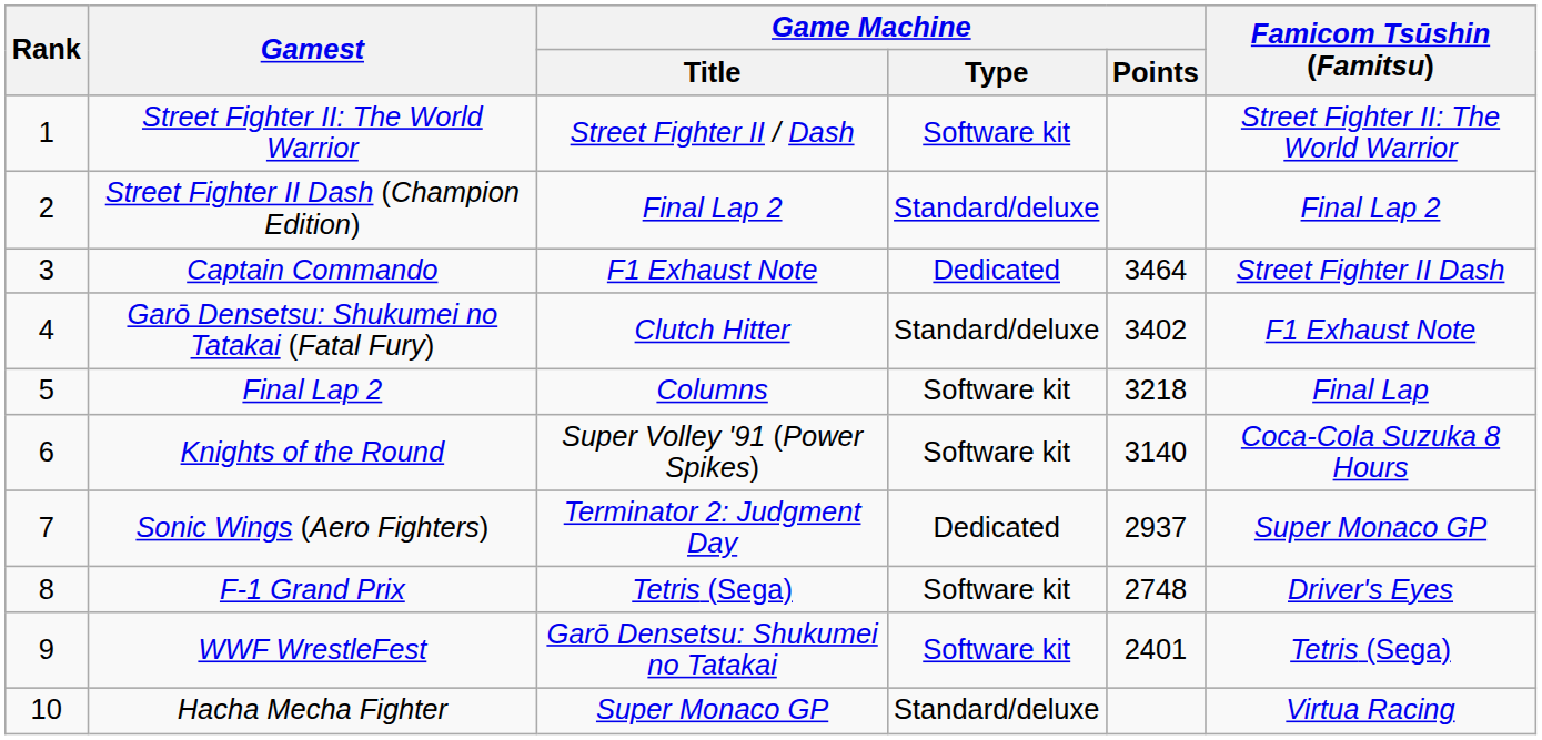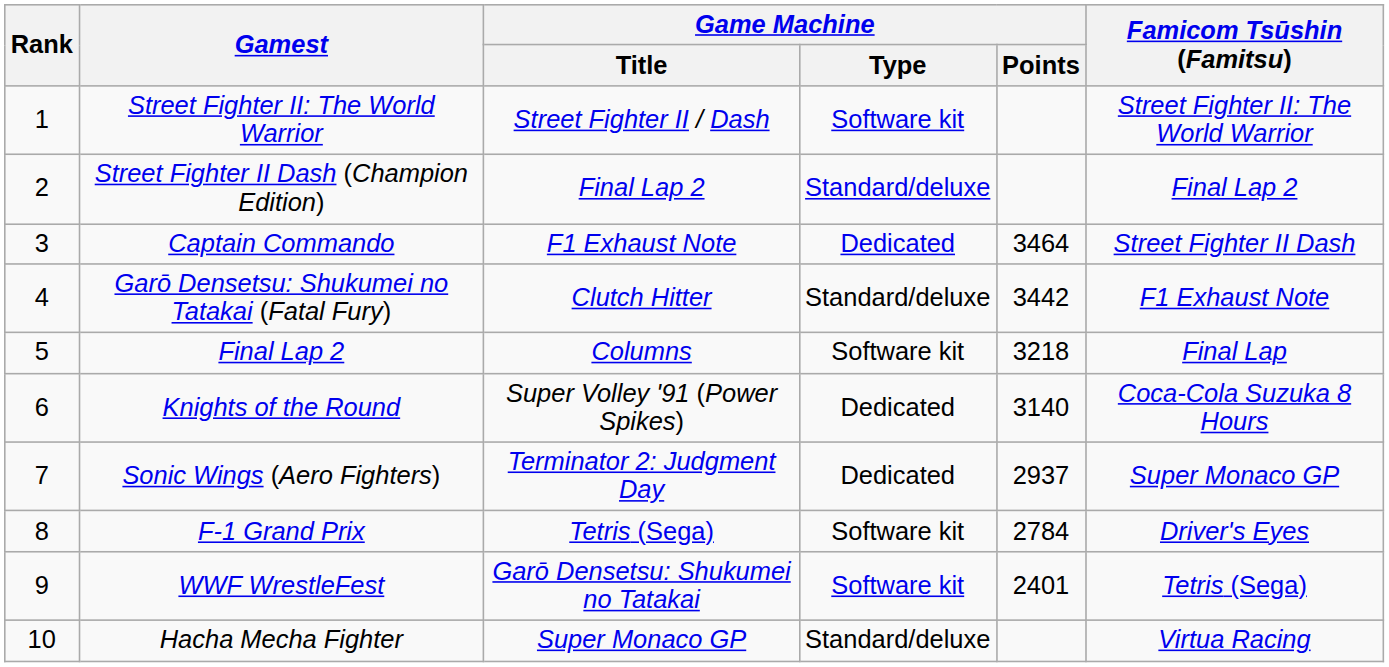Garō Densetsu: Shukumei no Tatakai (Fatal Fury) | Game Machine / Points: 3402 -> 3442
Knights of the Round | Game Machine / Type: Software kit -> Dedicated
F-1 Grand Prix | Game Machine / Points: 2748 -> 2784
